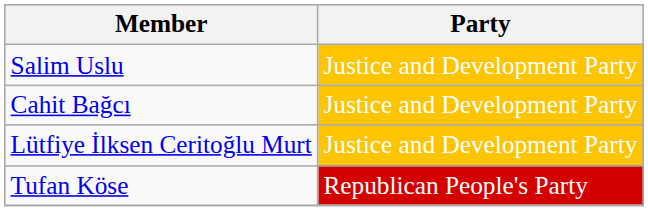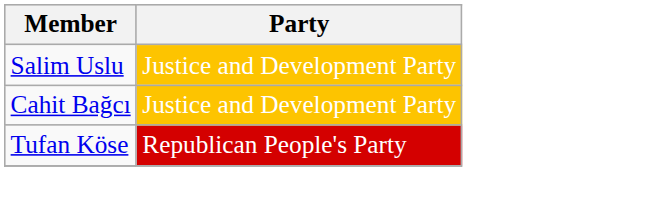- row: Lütfiye İlksen Ceritoğlu Murt | Justice and Development Party
